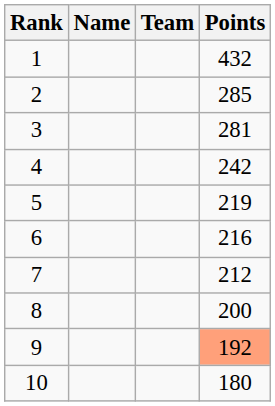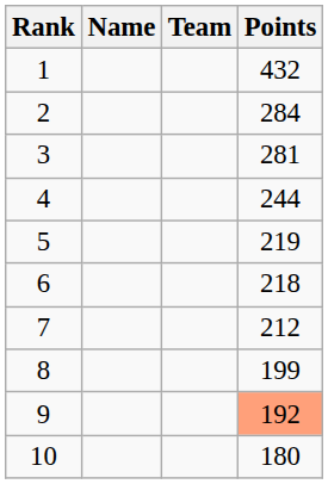2 | Points: 285 -> 284
4 | Points: 242 -> 244
6 | Points: 216 -> 218
8 | Points: 200 -> 199
